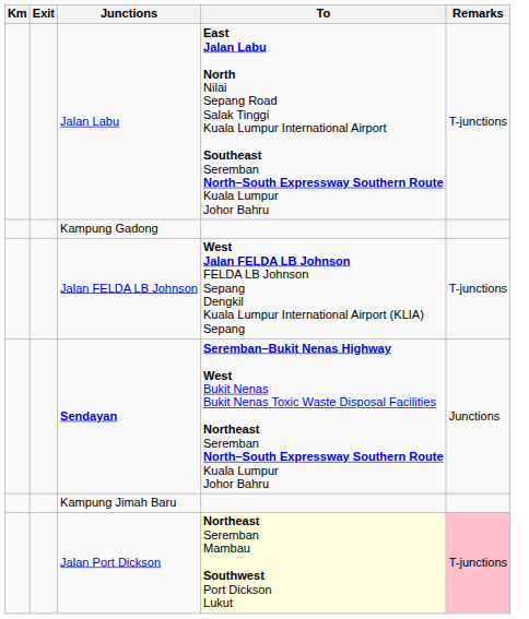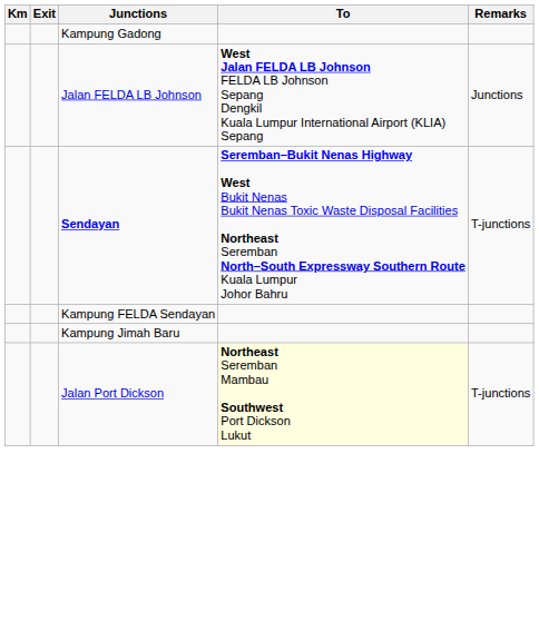- row: Jalan Labu | East Jalan Labu North Nilai Sepang Road Salak Tinggi Kuala Lumpur International Airport Southeast Seremban North–South Expressway Southern Route Kuala Lumpur Johor Bahru | T-junctions
Jalan FELDA LB Johnson | Remarks: T-junctions -> Junctions
Sendayan | Remarks: Junctions -> T-junctions
+ row: Kampung FELDA Sendayan
Jalan Port Dickson | Remarks: pink background -> no background
